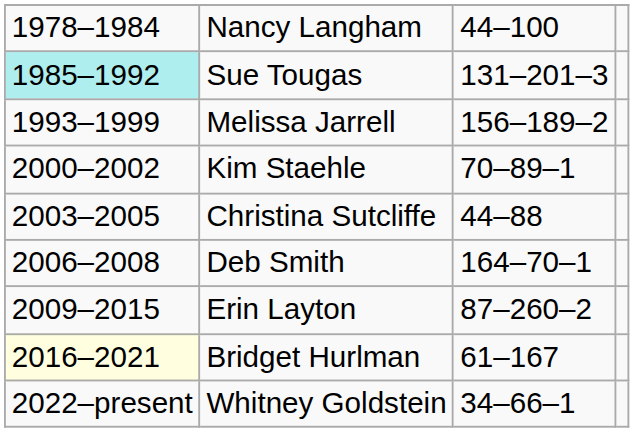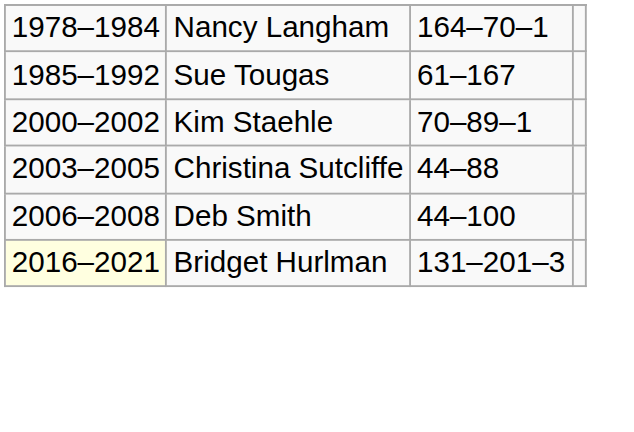Nancy Langham | column 3: 44–100 -> 164–70–1
Sue Tougas | column 1: paleturquoise background -> no background
Sue Tougas | column 3: 131–201–3 -> 61–167
- row: 1993–1999 | Melissa Jarrell | 156–189–2
Deb Smith | column 3: 164–70–1 -> 44–100
- row: 2009–2015 | Erin Layton | 87–260–2
Bridget Hurlman | column 3: 61–167 -> 131–201–3
- row: 2022–present | Whitney Goldstein | 34–66–1
